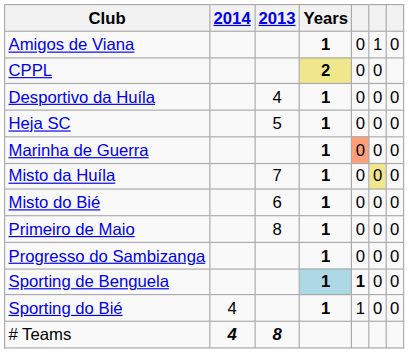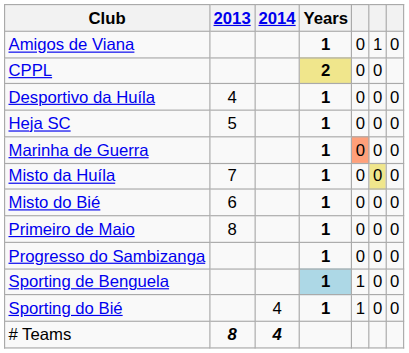columns swapped: 2013 <-> 2014
Sporting de Benguela | column 5: bold -> normal
